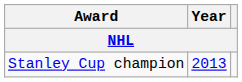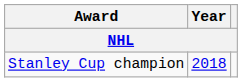Stanley Cup champion | Year: 2013 -> 2018
